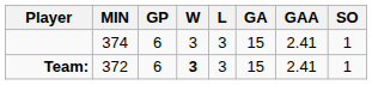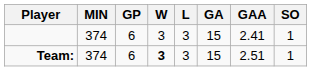Team: | MIN: 372 -> 374
Team: | GAA: 2.41 -> 2.51
